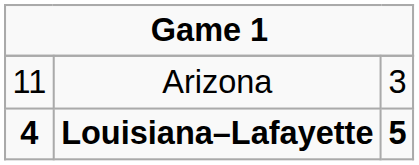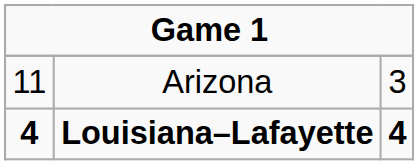Louisiana–Lafayette | column 3: 5 -> 4
